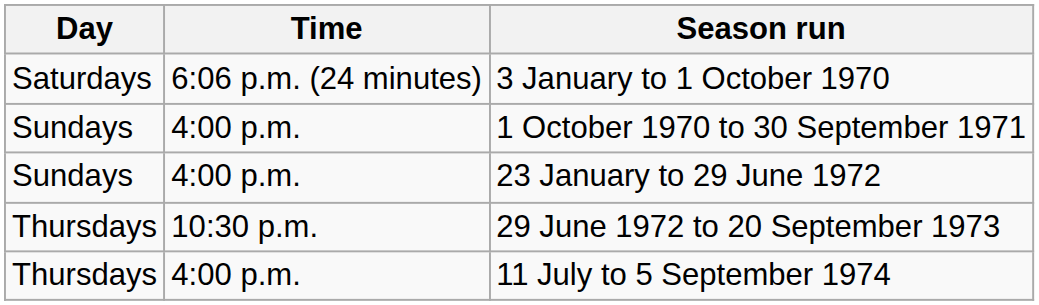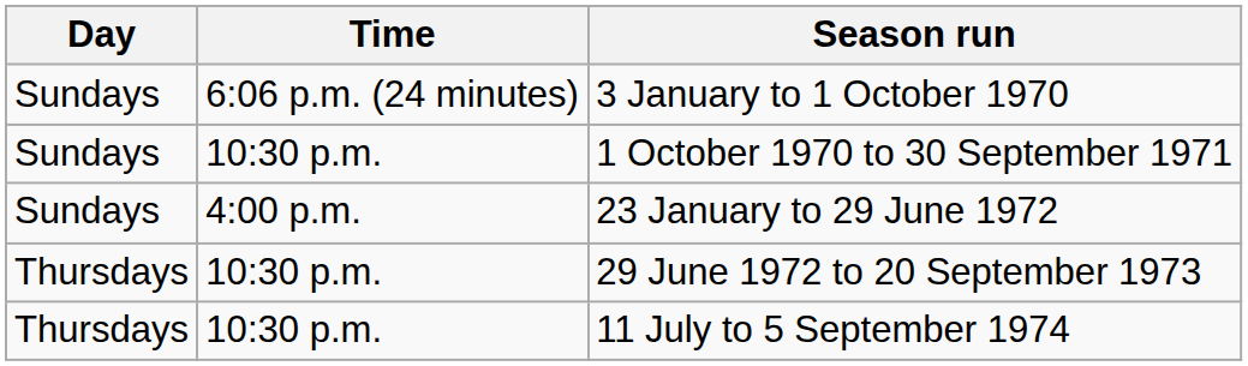3 January to 1 October 1970 | Day: Saturdays -> Sundays
1 October 1970 to 30 September 1971 | Time: 4:00 p.m. -> 10:30 p.m.
11 July to 5 September 1974 | Time: 4:00 p.m. -> 10:30 p.m.
